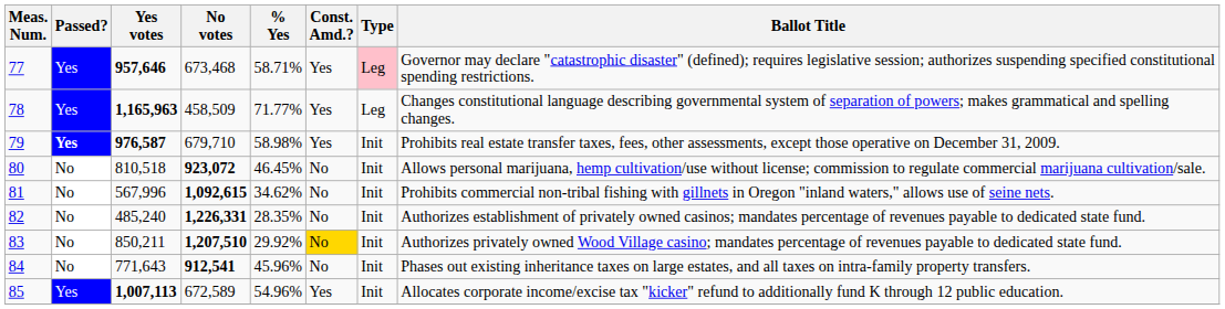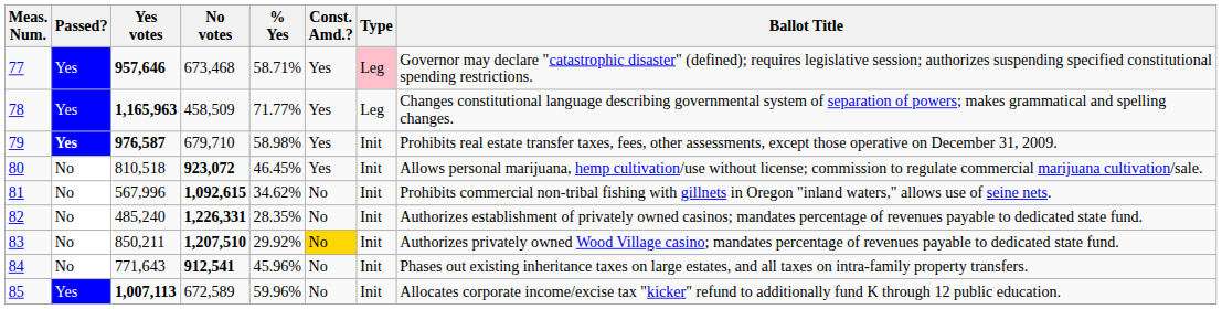80 | Const. Amd.?: No -> Yes
85 | % Yes: 54.96% -> 59.96%
85 | Const. Amd.?: Yes -> No
